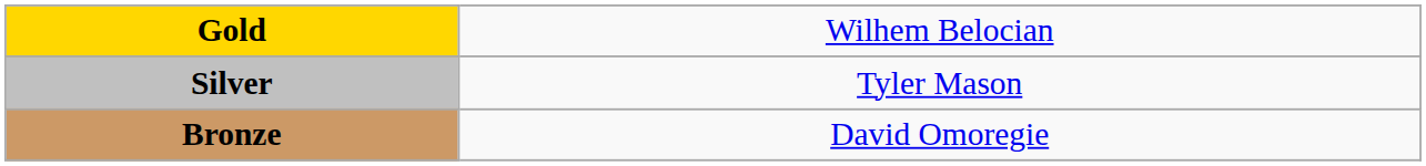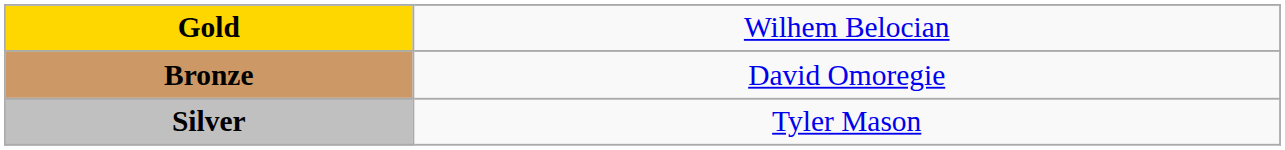rows swapped: Silver <-> Bronze
